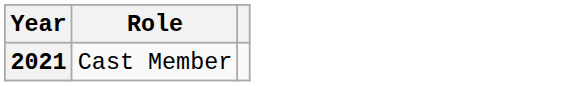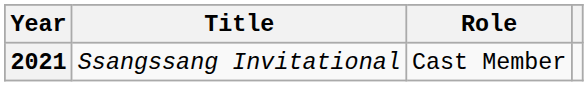+ column: Title | Ssangssang Invitational
